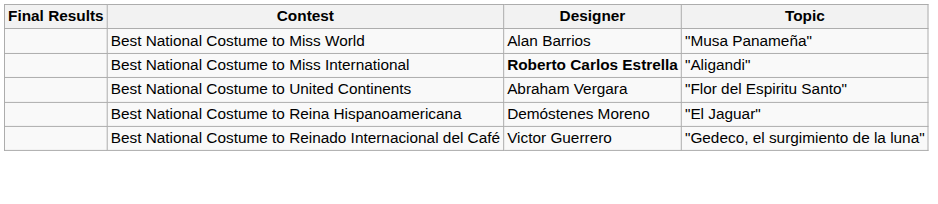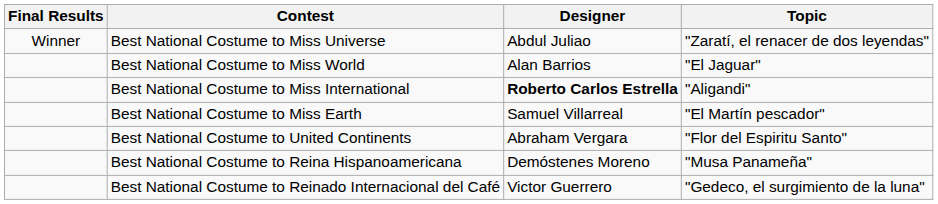+ row: Winner | Best National Costume to Miss Universe | Abdul Juliao | "Zaratí, el renacer de dos leyendas"
Best National Costume to Miss World | Topic: "Musa Panameña" -> "El Jaguar"
+ row: Best National Costume to Miss Earth | Samuel Villarreal | "El Martín pescador"
Best National Costume to Reina Hispanoamericana | Topic: "El Jaguar" -> "Musa Panameña"
